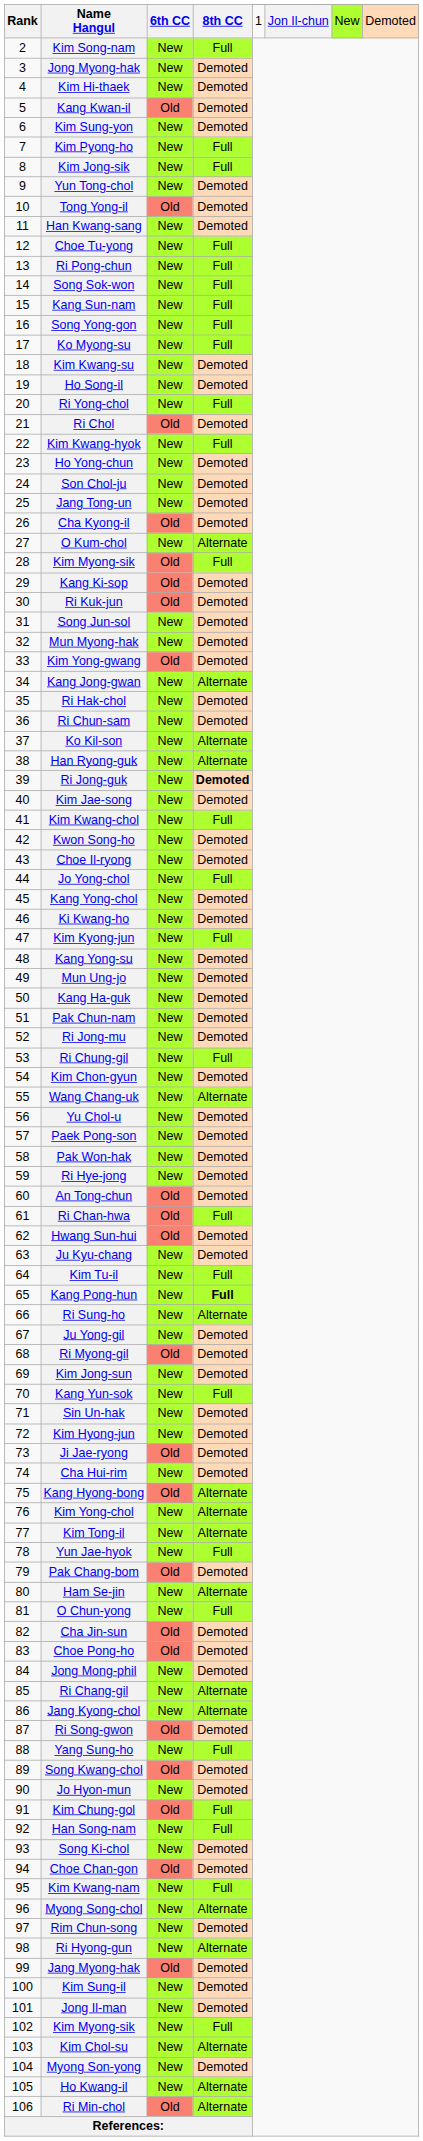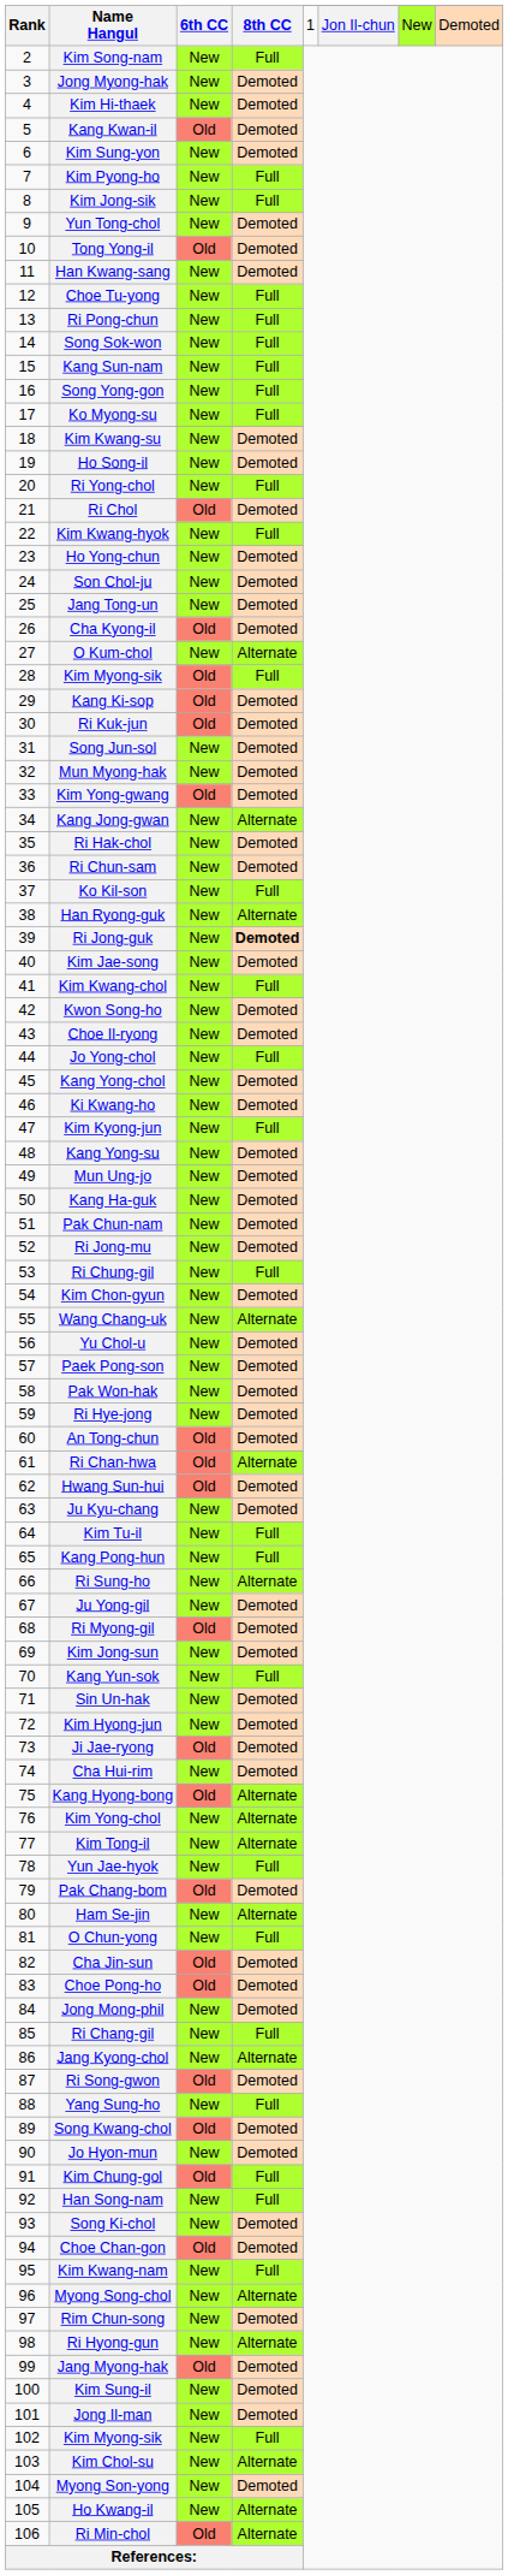Ko Kil-son | 8th CC: Alternate -> Full
Ri Chan-hwa | 8th CC: Full -> Alternate
Kang Pong-hun | 8th CC: bold -> normal
Ri Chang-gil | 8th CC: Alternate -> Full
